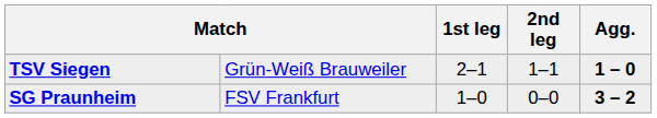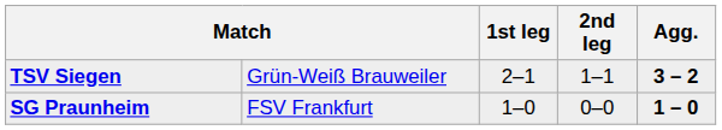TSV Siegen | Agg.: 1 – 0 -> 3 – 2
SG Praunheim | Agg.: 3 – 2 -> 1 – 0
